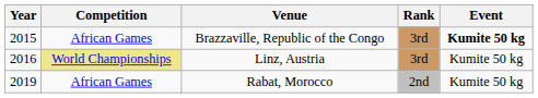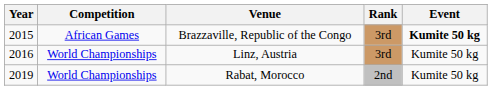Linz, Austria | Competition: khaki background -> no background
Rabat, Morocco | Competition: African Games -> World Championships
